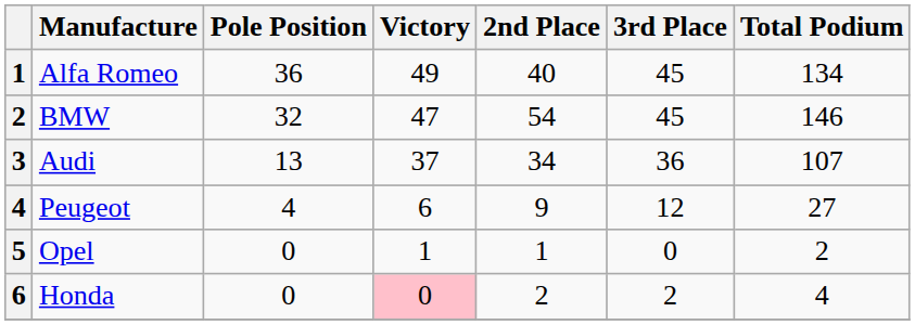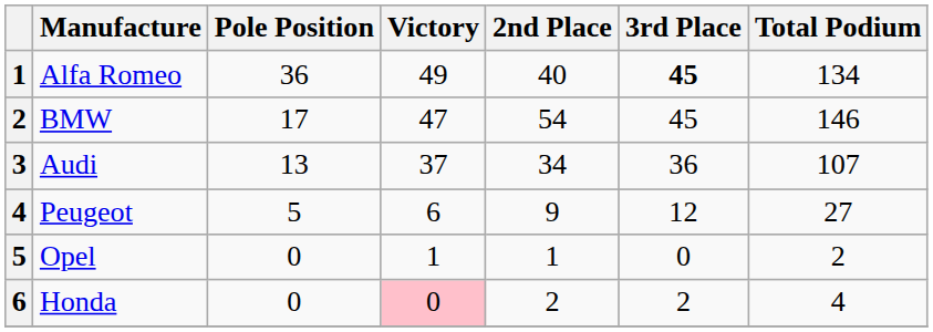Alfa Romeo | 3rd Place: normal -> bold
BMW | Pole Position: 32 -> 17
Peugeot | Pole Position: 4 -> 5
